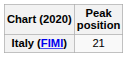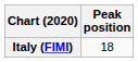Italy (FIMI) | Peak position: 21 -> 18
